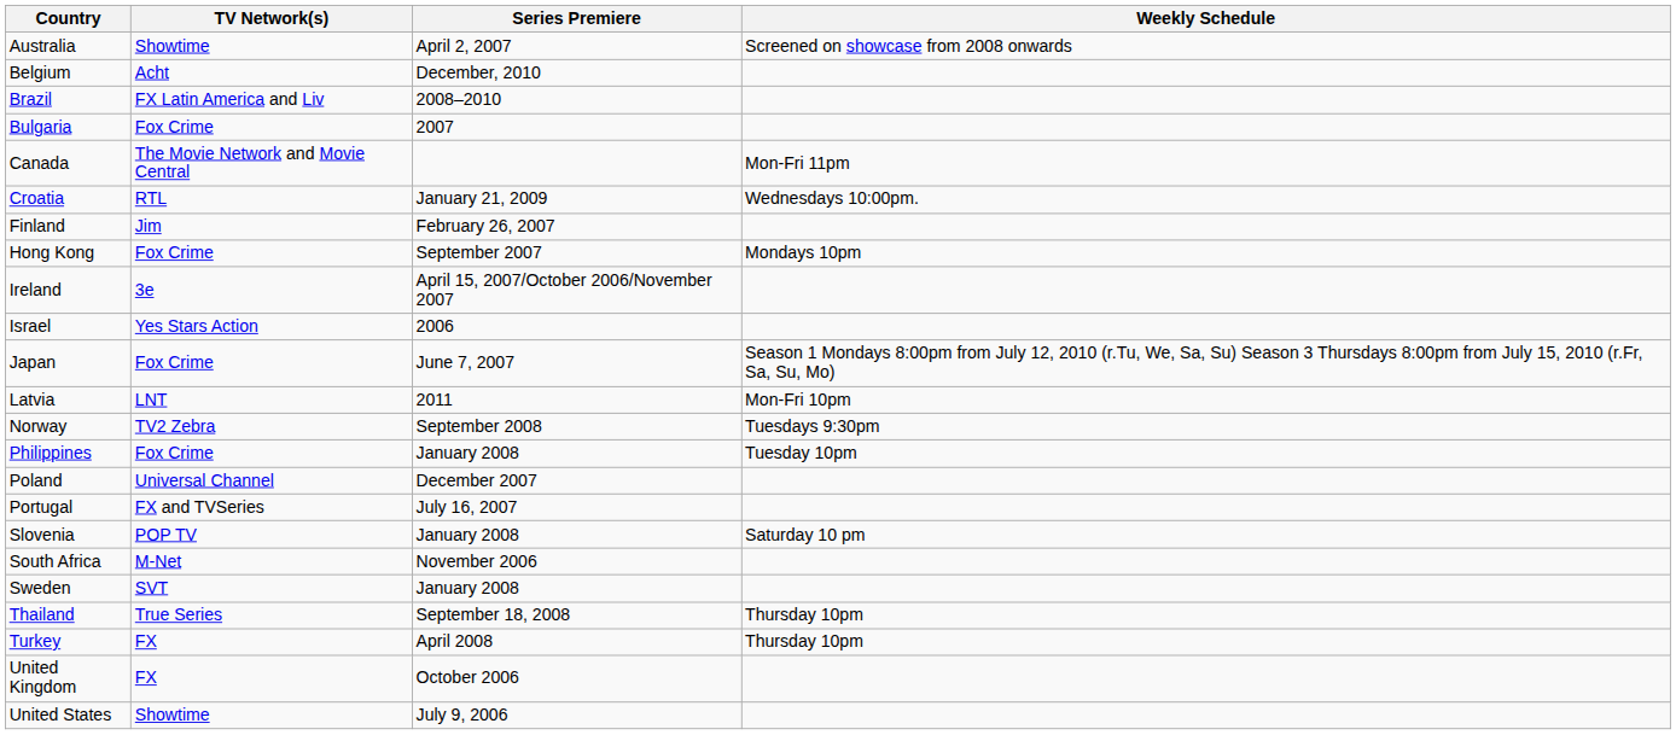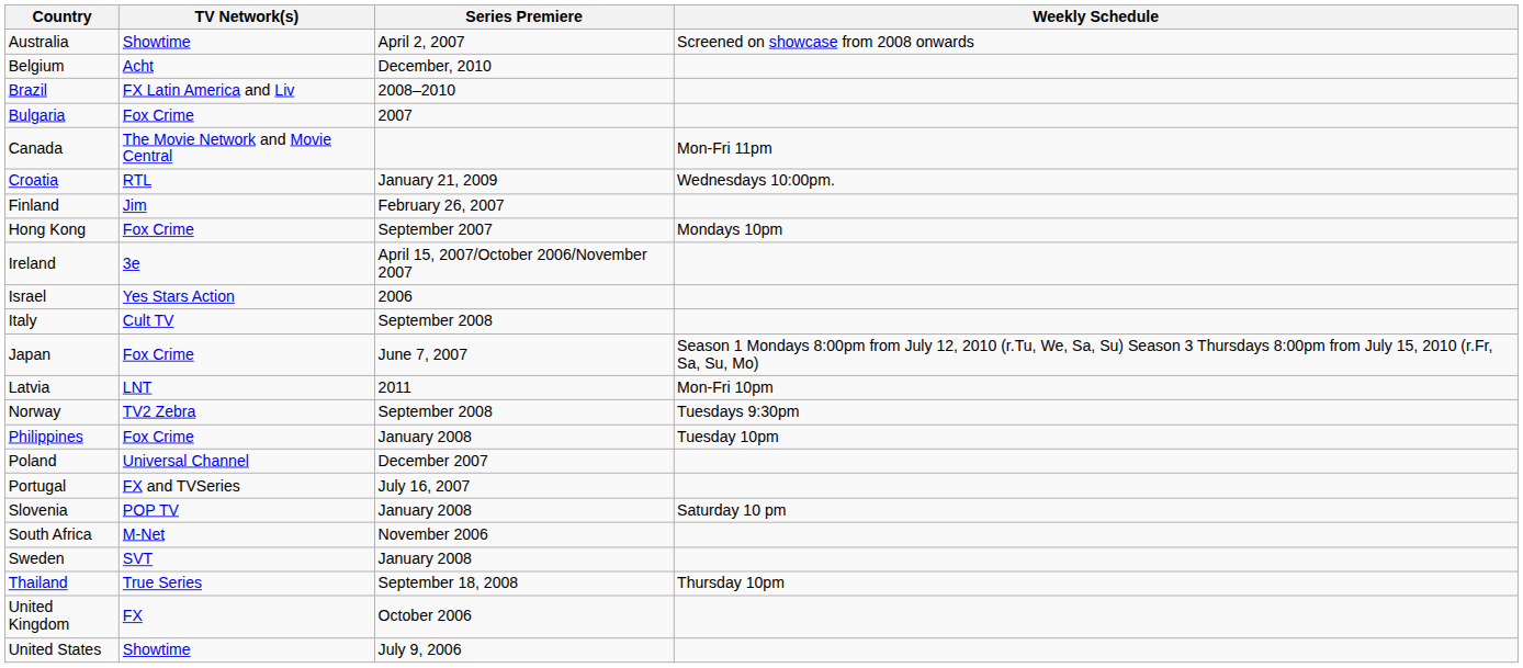+ row: Italy | Cult TV | September 2008
- row: Turkey | FX | April 2008 | Thursday 10pm
